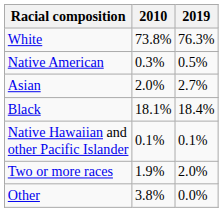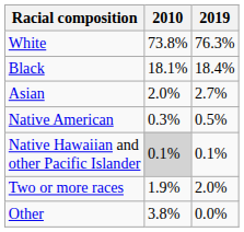rows swapped: Black <-> Native American
Native Hawaiian and other Pacific Islander | 2010: no background -> lightgrey background
